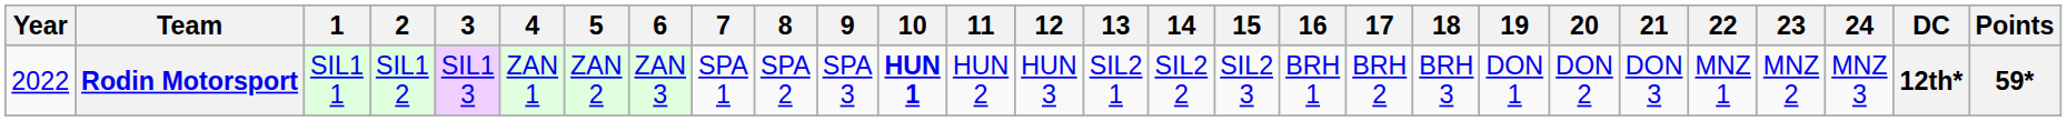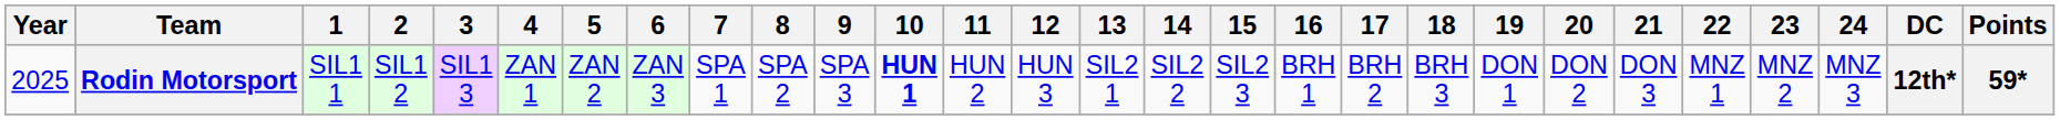Rodin Motorsport | Year: 2022 -> 2025
